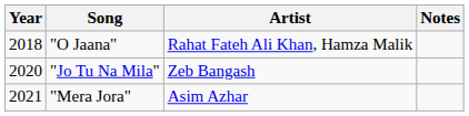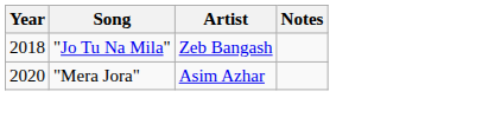- row: 2018 | "O Jaana" | Rahat Fateh Ali Khan, Hamza Malik
"Jo Tu Na Mila" | Year: 2020 -> 2018
"Mera Jora" | Year: 2021 -> 2020
